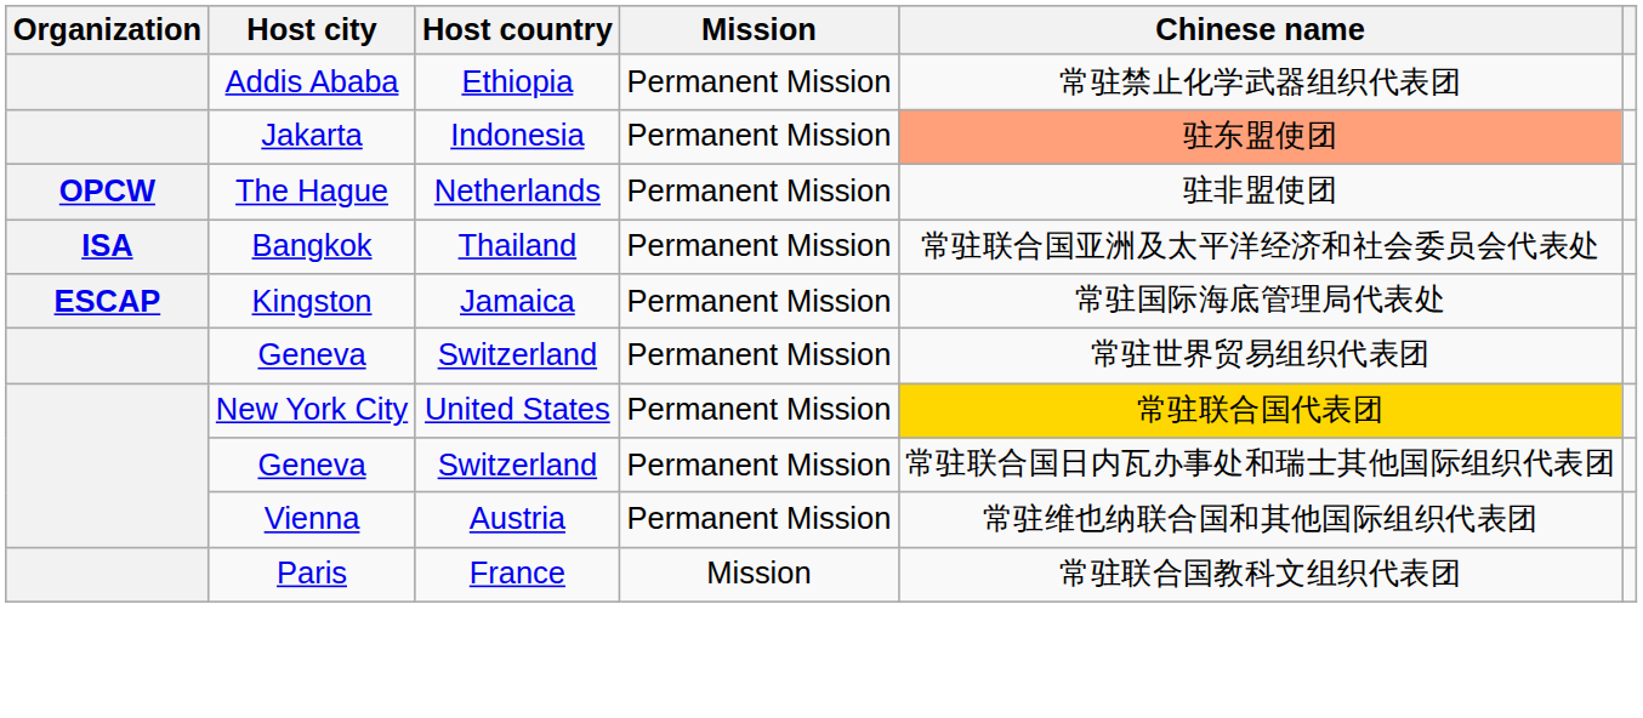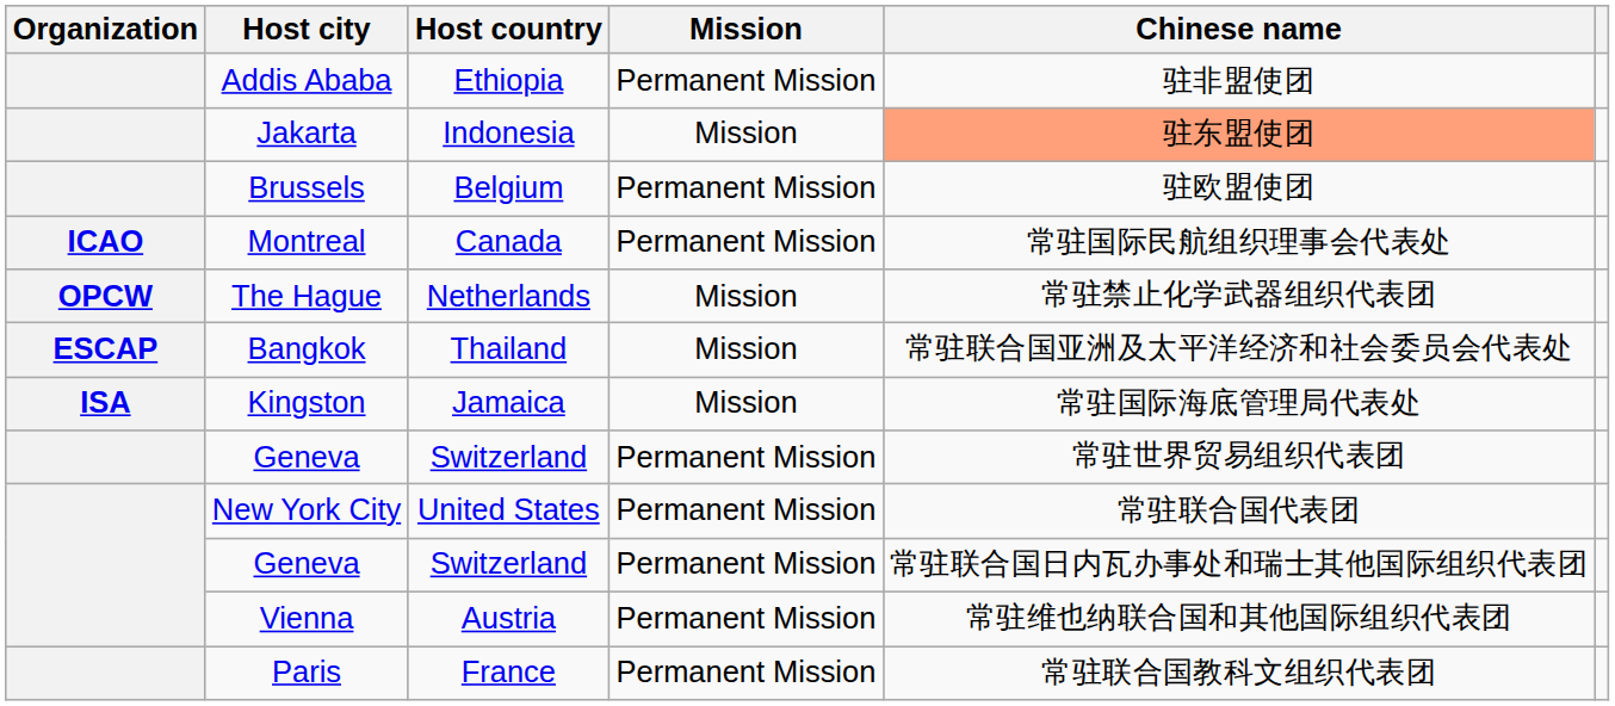Addis Ababa | Chinese name: 常驻禁止化学武器组织代表团 -> 驻非盟使团
Jakarta | Mission: Permanent Mission -> Mission
+ row: Brussels | Belgium | Permanent Mission | 驻欧盟使团
+ row: ICAO | Montreal | Canada | Permanent Mission | 常驻国际民航组织理事会代表处
The Hague | Mission: Permanent Mission -> Mission
The Hague | Chinese name: 驻非盟使团 -> 常驻禁止化学武器组织代表团
Bangkok | Organization: ISA -> ESCAP
Bangkok | Mission: Permanent Mission -> Mission
Kingston | Organization: ESCAP -> ISA
Kingston | Mission: Permanent Mission -> Mission
New York City | Chinese name: gold background -> no background
Paris | Mission: Mission -> Permanent Mission
